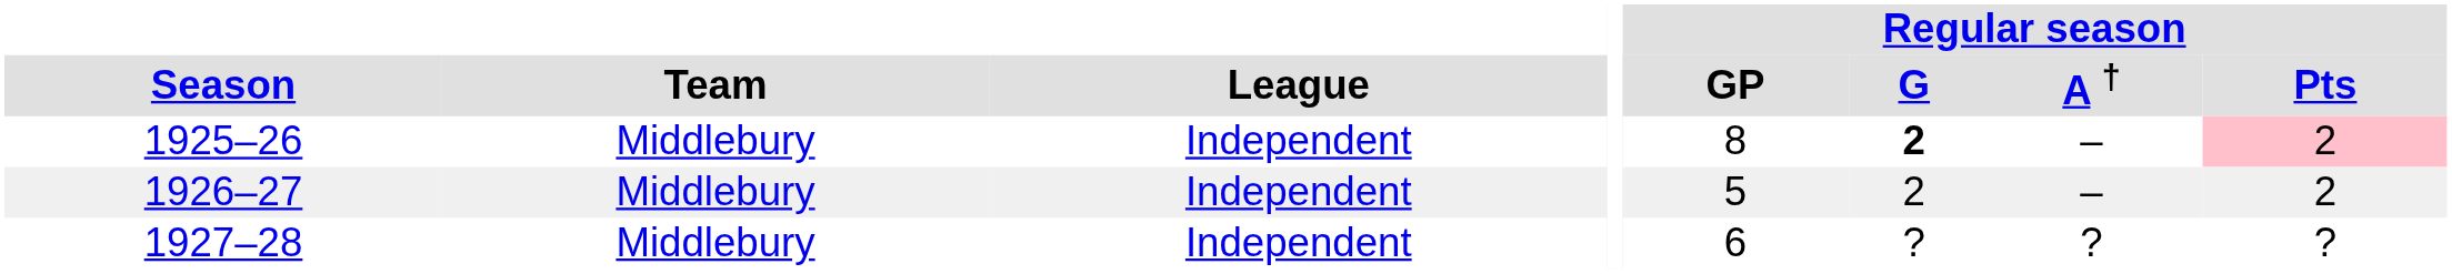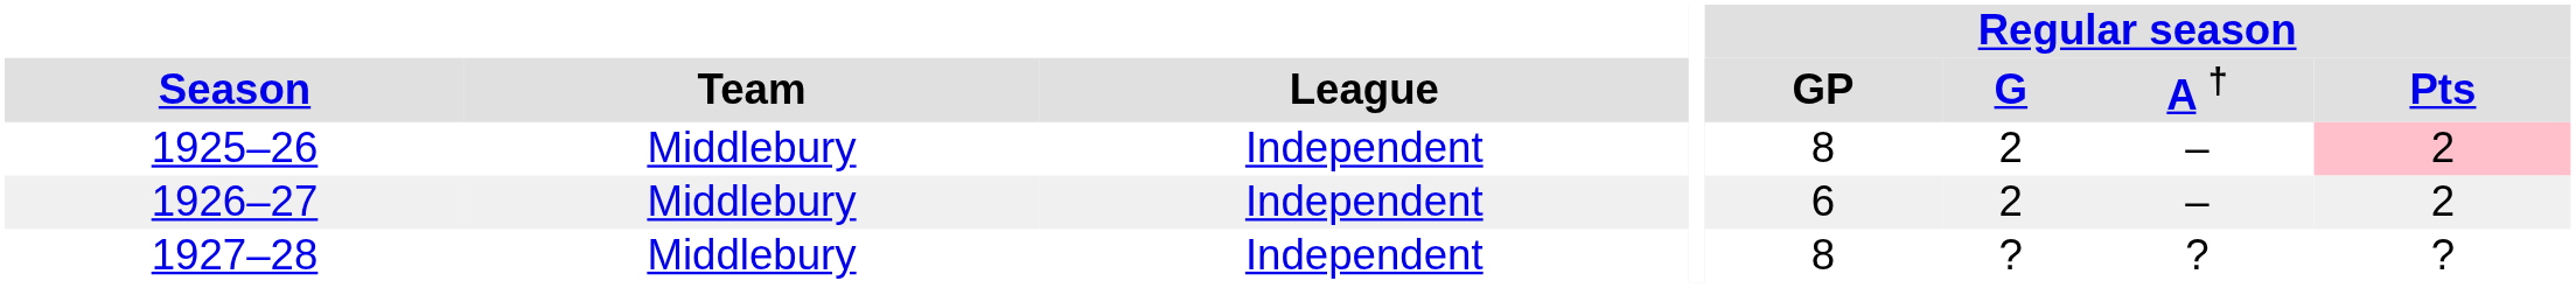1925–26 | Regular season / G: bold -> normal
1926–27 | Regular season / GP: 5 -> 6
1927–28 | Regular season / GP: 6 -> 8
